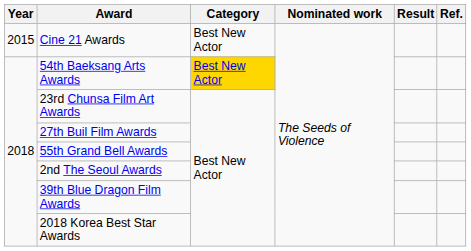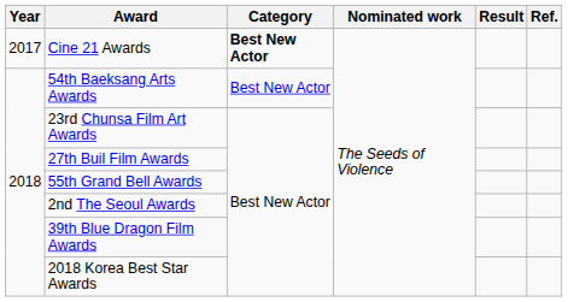Cine 21 Awards | Year: 2015 -> 2017
Cine 21 Awards | Category: normal -> bold
54th Baeksang Arts Awards | Category: gold background -> no background
